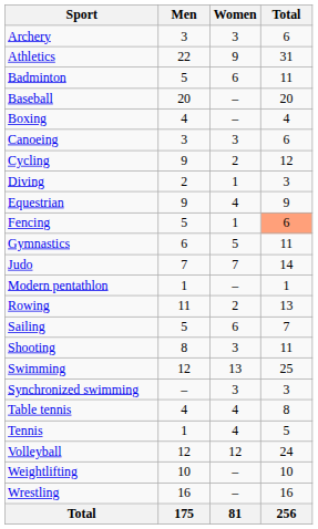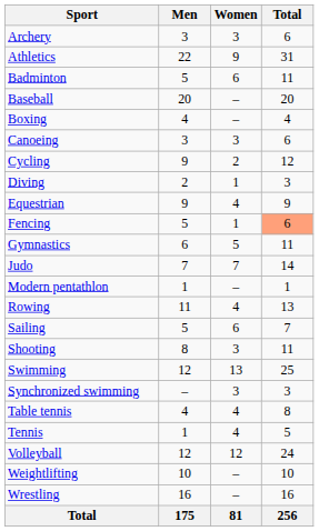Rowing | Women: 2 -> 4
